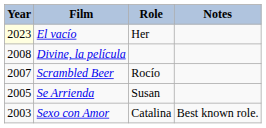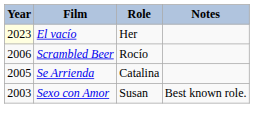- row: 2008 | Divine, la película
Scrambled Beer | Year: 2007 -> 2006
Se Arrienda | Role: Susan -> Catalina
Sexo con Amor | Role: Catalina -> Susan
